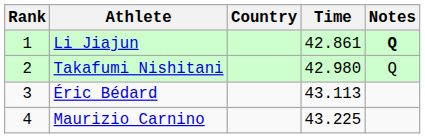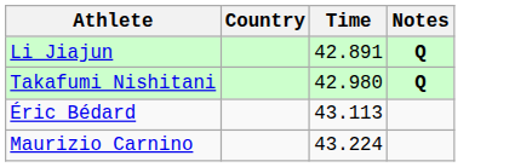- column: Rank | 1 | 2 | 3 | 4
Li Jiajun | Time: 42.861 -> 42.891
Takafumi Nishitani | Notes: normal -> bold
Maurizio Carnino | Time: 43.225 -> 43.224
